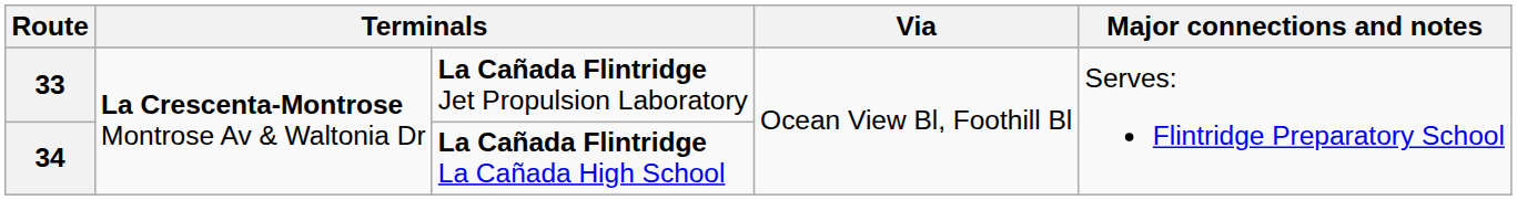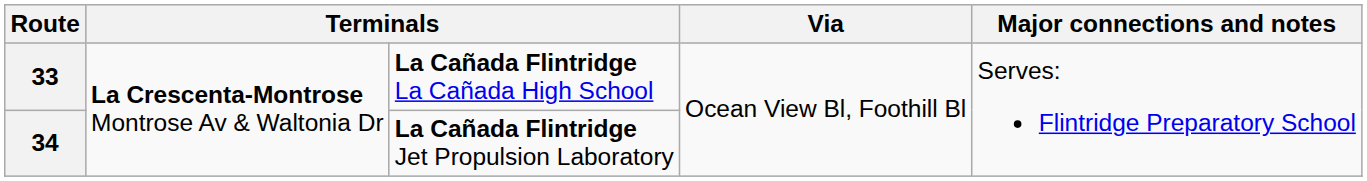33 | column 3: La Cañada Flintridge Jet Propulsion Laboratory -> La Cañada Flintridge La Cañada High School
34 | column 3: La Cañada Flintridge La Cañada High School -> La Cañada Flintridge Jet Propulsion Laboratory
